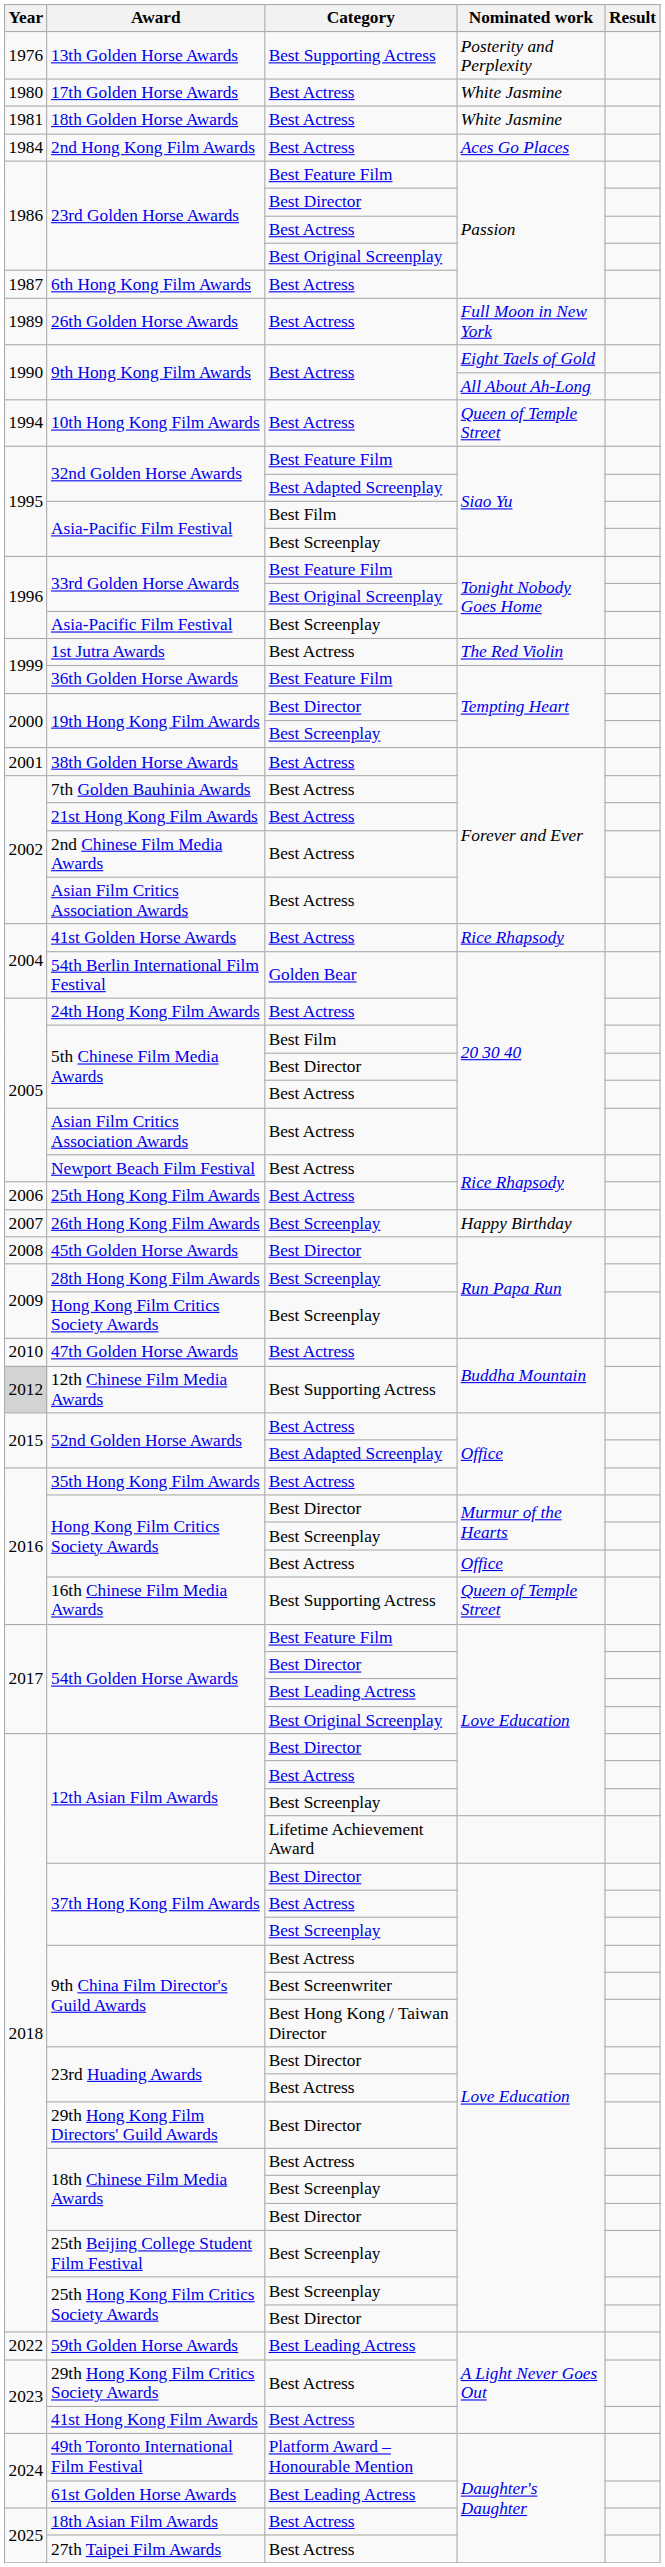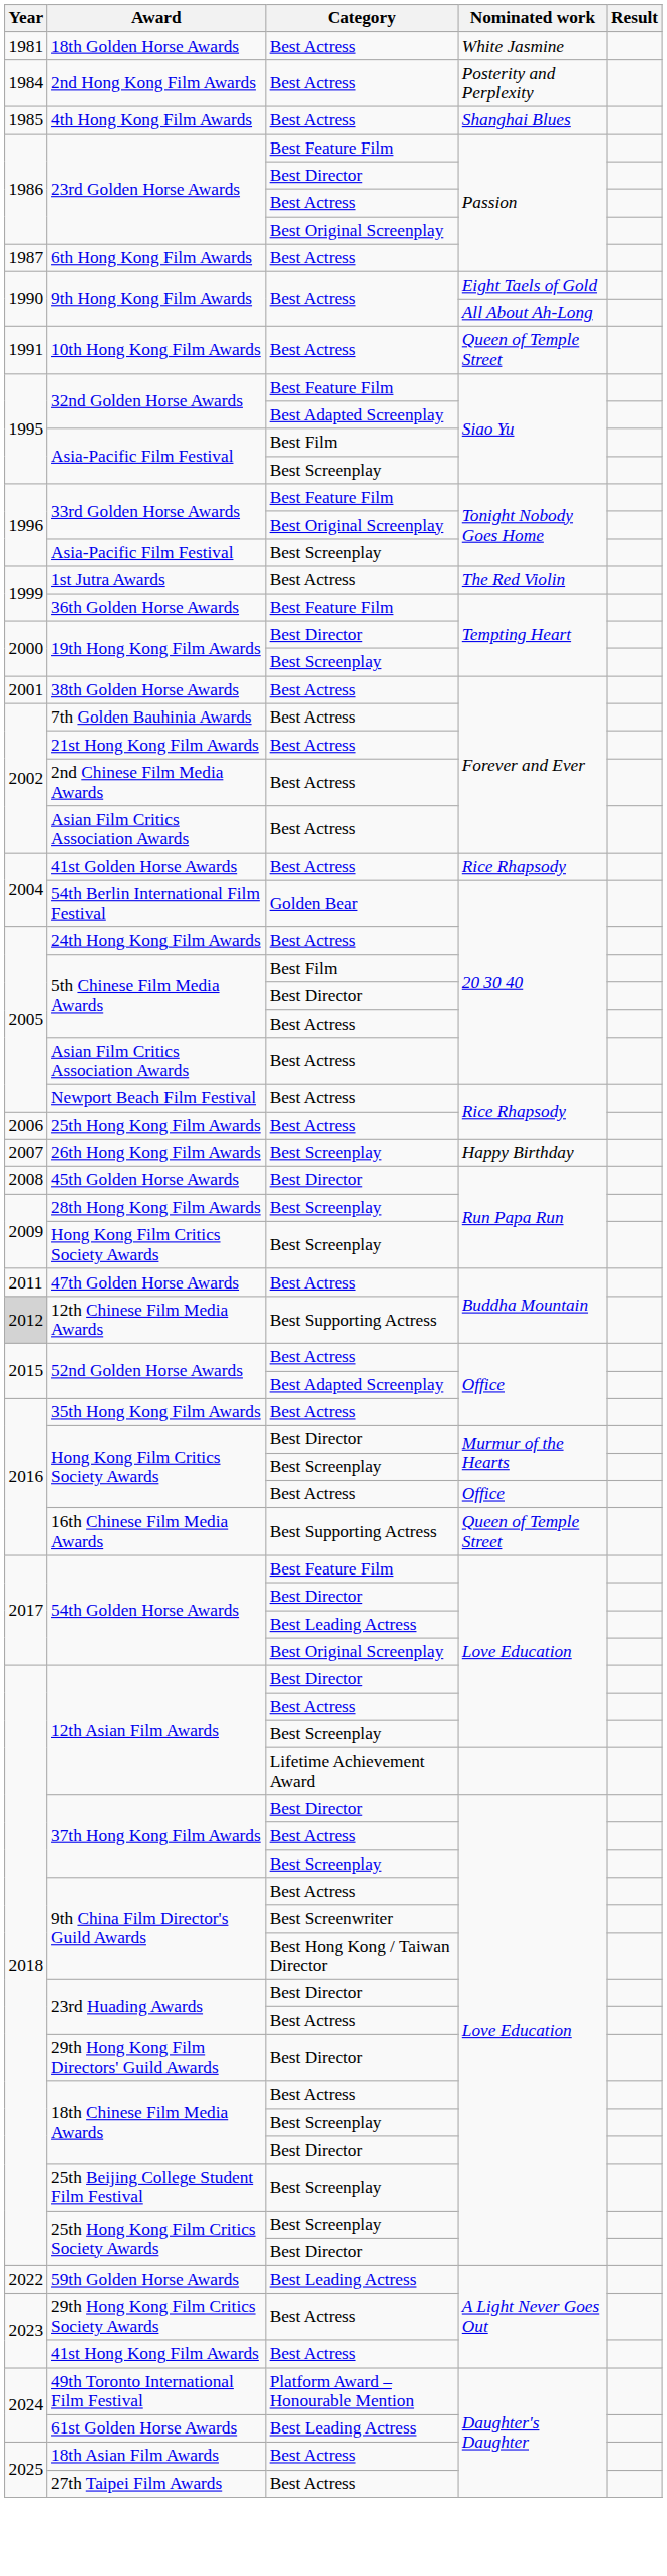- row: 1976 | 13th Golden Horse Awards | Best Supporting Actress | Posterity and Perplexity
- row: 1980 | 17th Golden Horse Awards | Best Actress | White Jasmine
2nd Hong Kong Film Awards | Nominated work: Aces Go Places -> Posterity and Perplexity
+ row: 1985 | 4th Hong Kong Film Awards | Best Actress | Shanghai Blues
- row: 1989 | 26th Golden Horse Awards | Best Actress | Full Moon in New York
10th Hong Kong Film Awards | Year: 1994 -> 1991
47th Golden Horse Awards | Year: 2010 -> 2011
